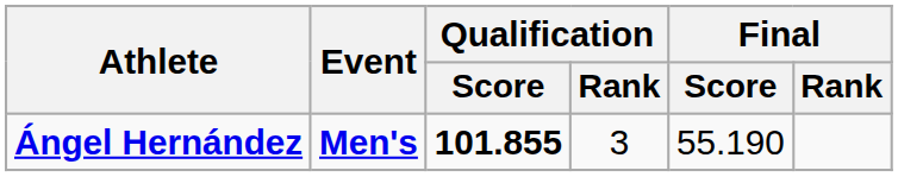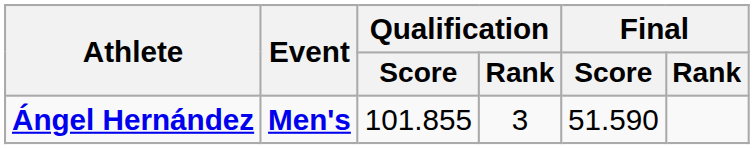Ángel Hernández | Qualification / Score: bold -> normal
Ángel Hernández | Final / Score: 55.190 -> 51.590
